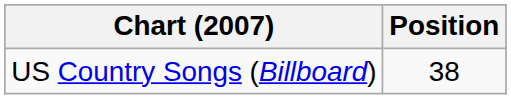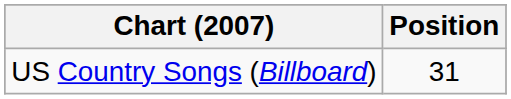US Country Songs (Billboard) | Position: 38 -> 31
